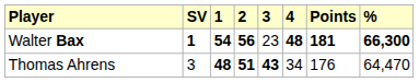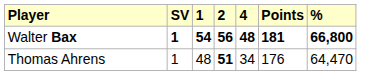- column: 3 | 23 | 43
Walter Bax | %: 66,300 -> 66,800
Thomas Ahrens | SV: 3 -> 1
Thomas Ahrens | 1: bold -> normal
